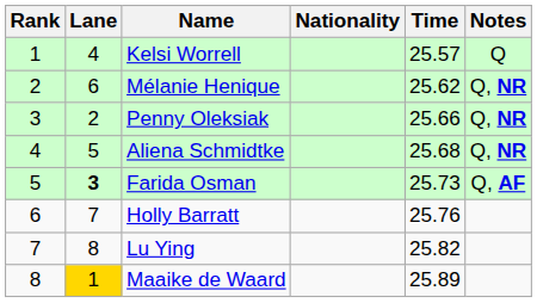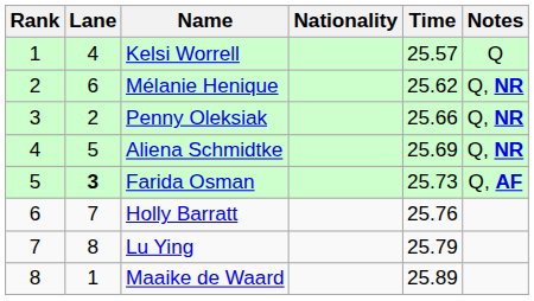Aliena Schmidtke | Time: 25.68 -> 25.69
Lu Ying | Time: 25.82 -> 25.79
Maaike de Waard | Lane: gold background -> no background
